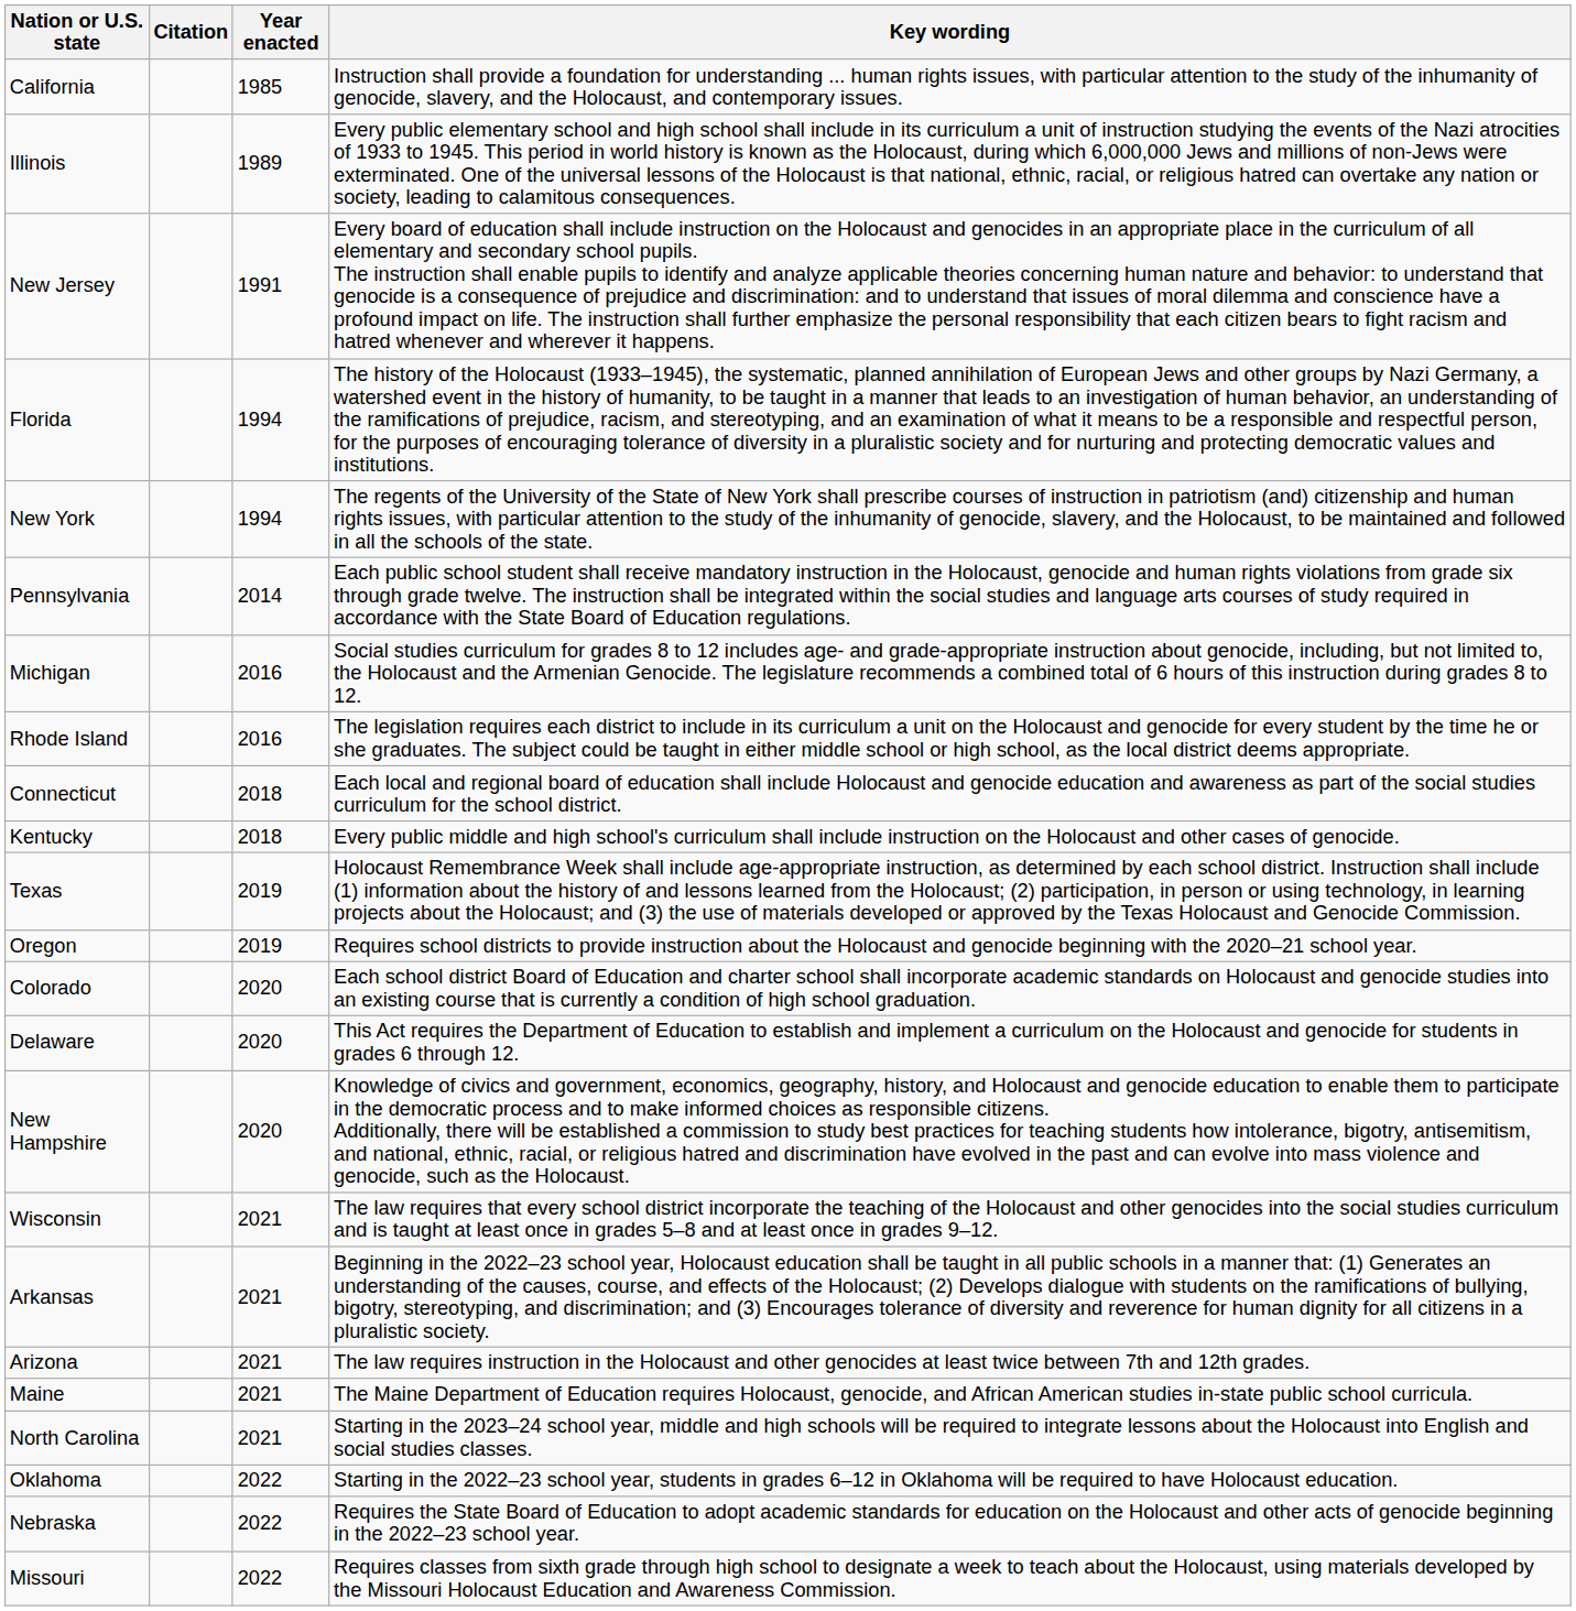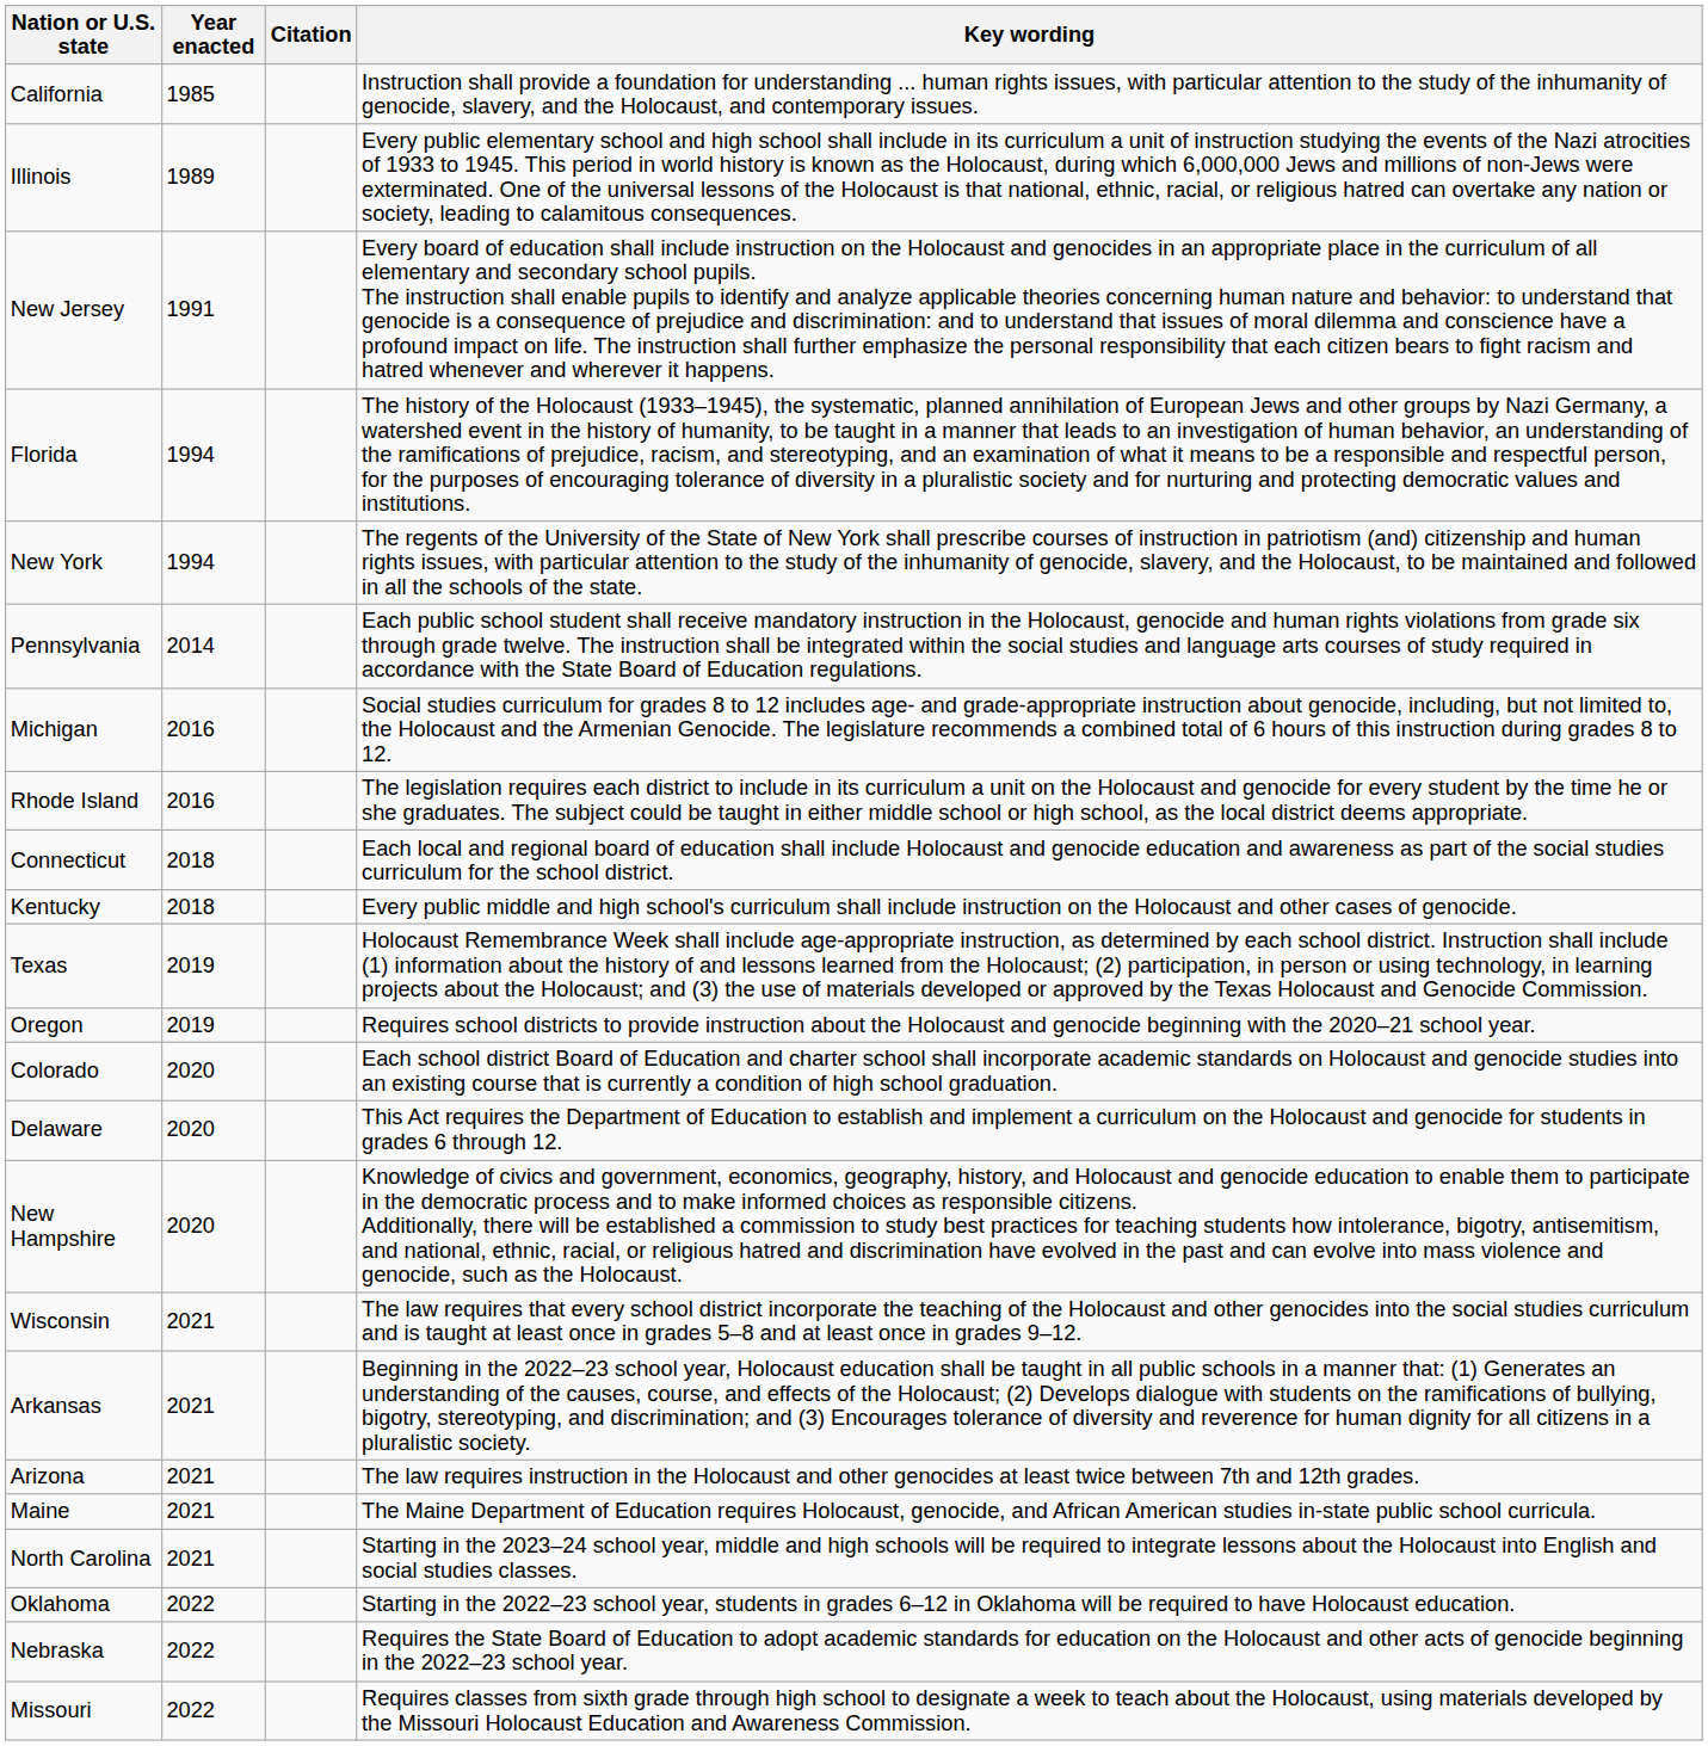columns swapped: Year enacted <-> Citation
